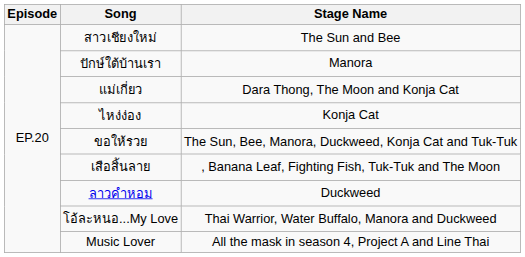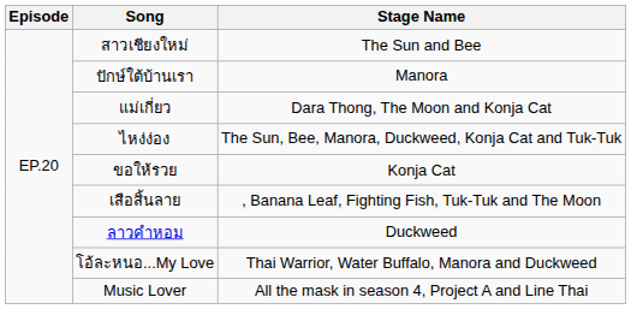ไหง่ง่อง | Stage Name: Konja Cat -> The Sun, Bee, Manora, Duckweed, Konja Cat and Tuk-Tuk
ขอให้รวย | Stage Name: The Sun, Bee, Manora, Duckweed, Konja Cat and Tuk-Tuk -> Konja Cat
